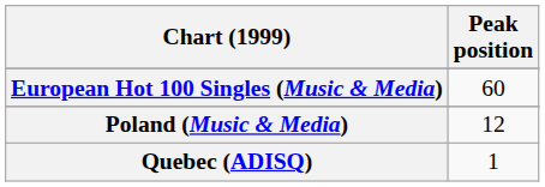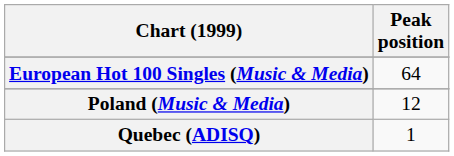European Hot 100 Singles (Music & Media) | Peak position: 60 -> 64
